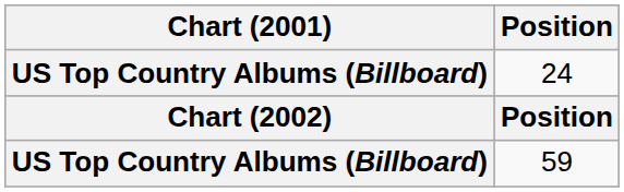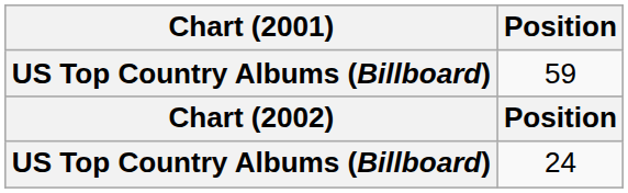rows swapped: 59 <-> 24
